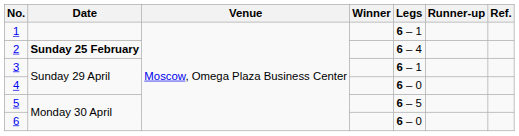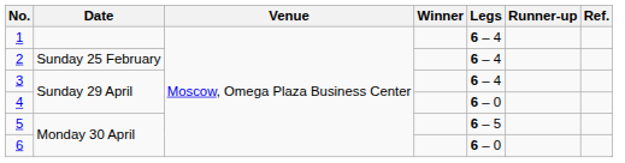1 | Legs: 6 – 1 -> 6 – 4
2 | Date: bold -> normal
3 | Legs: 6 – 1 -> 6 – 4
